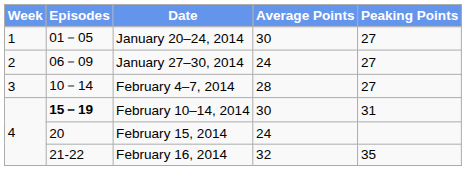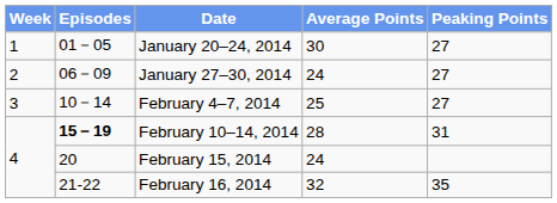February 4–7, 2014 | Average Points: 28 -> 25
February 10–14, 2014 | Average Points: 30 -> 28
